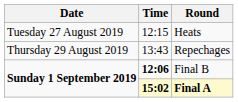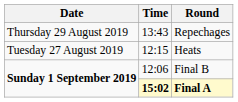rows swapped: Heats <-> Repechages
Final B | Time: bold -> normal
